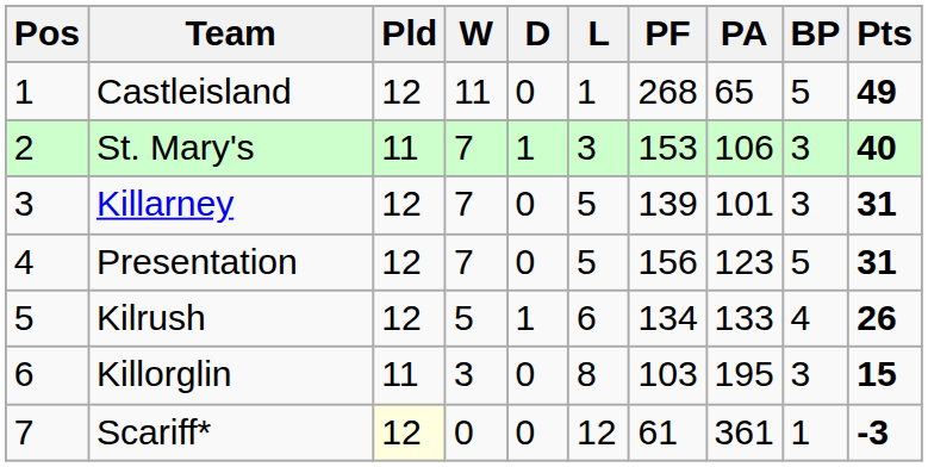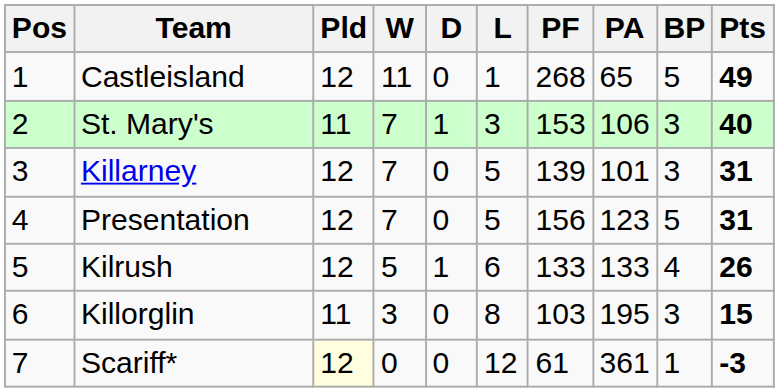Kilrush | PF: 134 -> 133
